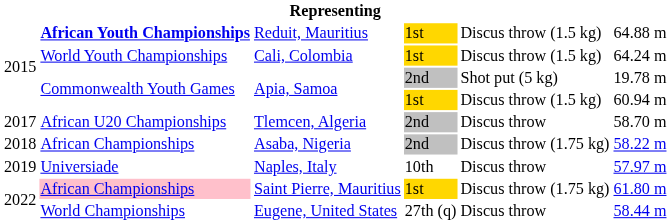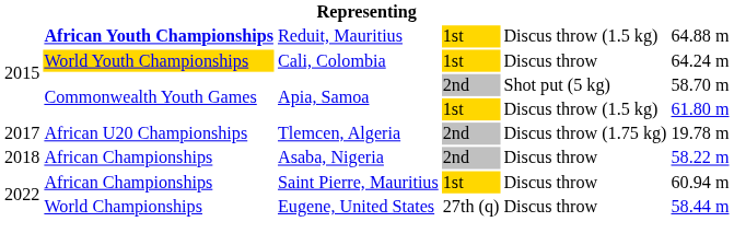Cali, Colombia | column 2: no background -> gold background
Cali, Colombia | column 5: Discus throw (1.5 kg) -> Discus throw
Apia, Samoa / 2nd | column 6: 19.78 m -> 58.70 m
Apia, Samoa / 1st | column 6: 60.94 m -> 61.80 m
Tlemcen, Algeria | column 5: Discus throw -> Discus throw (1.75 kg)
Tlemcen, Algeria | column 6: 58.70 m -> 19.78 m
Asaba, Nigeria | column 5: Discus throw (1.75 kg) -> Discus throw
- row: 2019 | Universiade | Naples, Italy | 10th | Discus throw | 57.97 m
Saint Pierre, Mauritius | column 2: pink background -> no background
Saint Pierre, Mauritius | column 5: Discus throw (1.75 kg) -> Discus throw
Saint Pierre, Mauritius | column 6: 61.80 m -> 60.94 m
